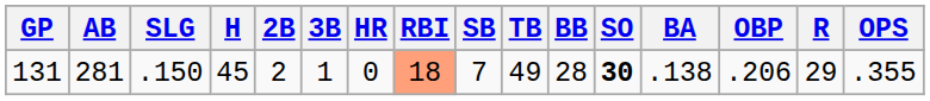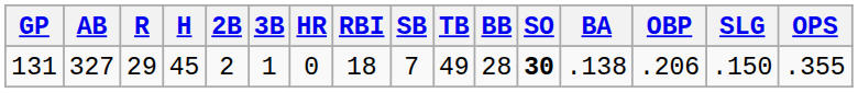columns swapped: R <-> SLG
131 | AB: 281 -> 327
131 | RBI: lightsalmon background -> no background
